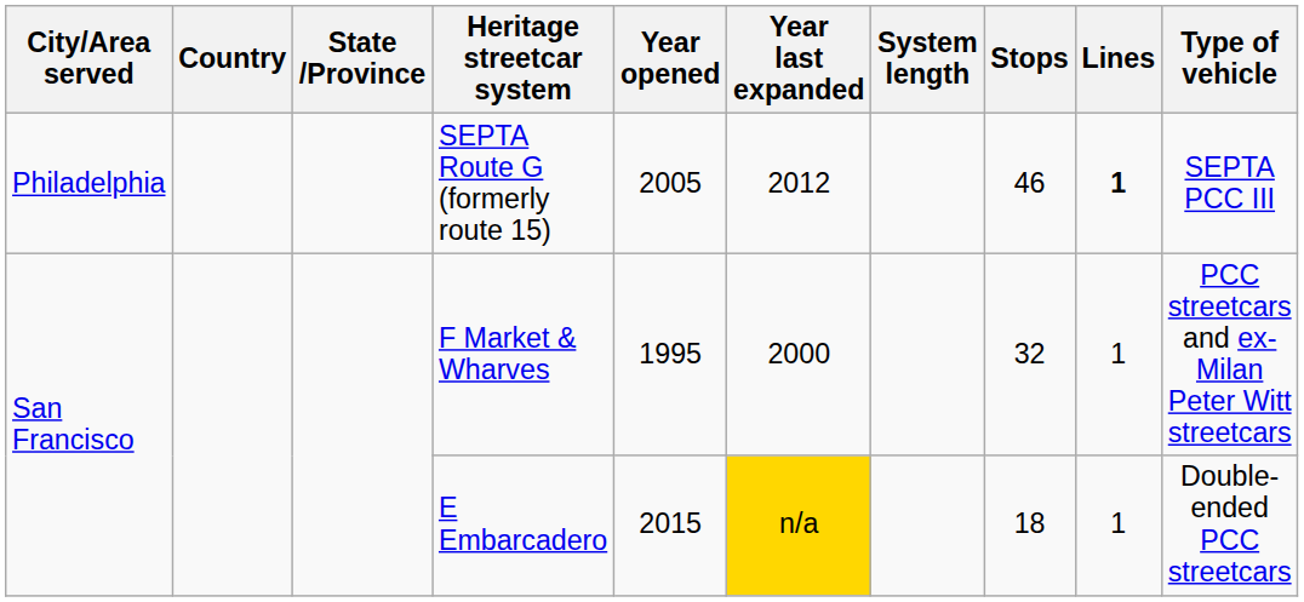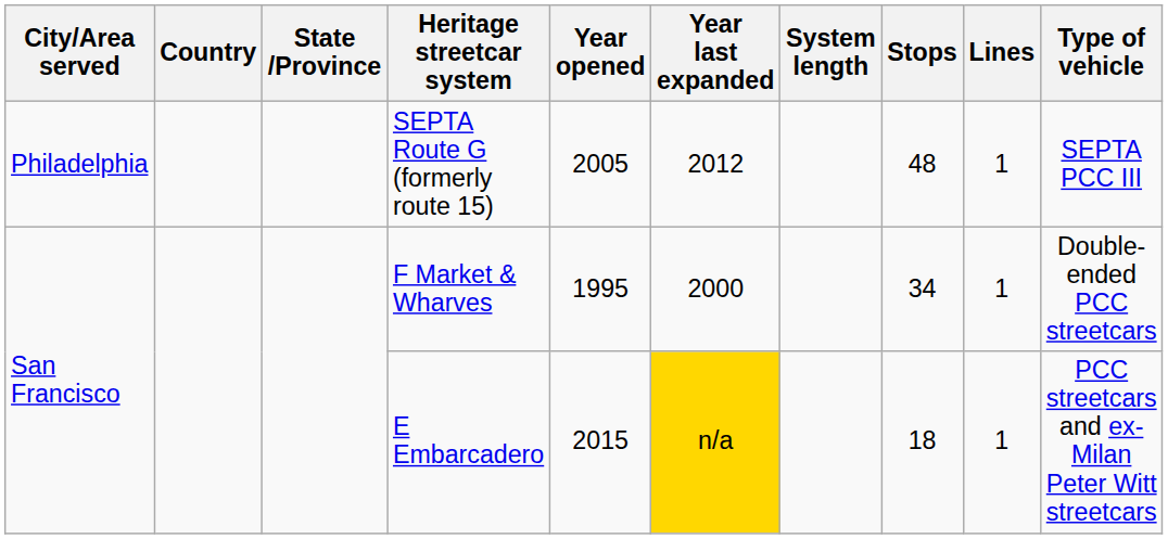SEPTA Route G (formerly route 15) | Stops: 46 -> 48
SEPTA Route G (formerly route 15) | Lines: bold -> normal
F Market & Wharves | Stops: 32 -> 34
F Market & Wharves | Type of vehicle: PCC streetcars and ex-Milan Peter Witt streetcars -> Double-ended PCC streetcars
E Embarcadero | Type of vehicle: Double-ended PCC streetcars -> PCC streetcars and ex-Milan Peter Witt streetcars
